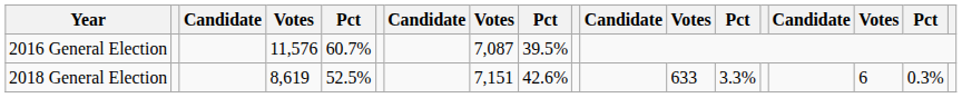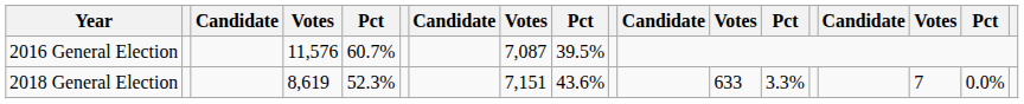2018 General Election | column 5: 52.5% -> 52.3%
2018 General Election | column 9: 42.6% -> 43.6%
2018 General Election | column 16: 6 -> 7
2018 General Election | column 17: 0.3% -> 0.0%
